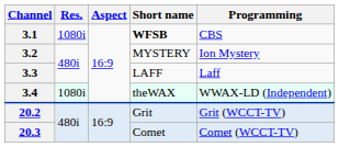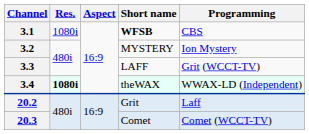3.3 | Programming: Laff -> Grit (WCCT-TV)
3.4 | Res.: normal -> bold
20.2 | Programming: Grit (WCCT-TV) -> Laff
